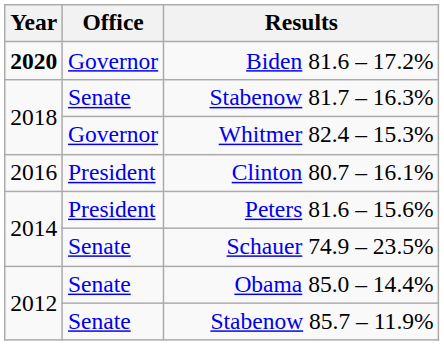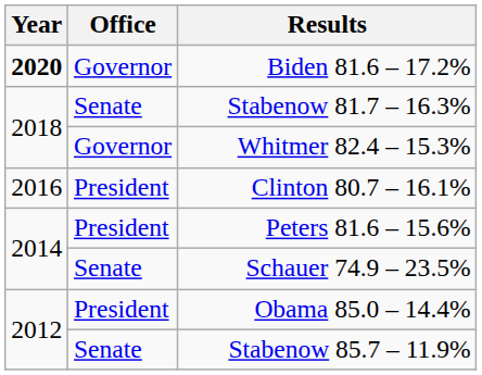Obama 85.0 – 14.4% | Office: Senate -> President
